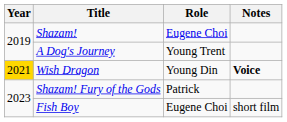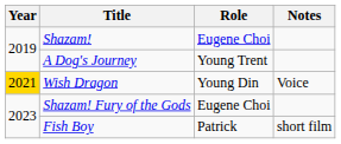Wish Dragon | Notes: bold -> normal
Shazam! Fury of the Gods | Role: Patrick -> Eugene Choi
Fish Boy | Role: Eugene Choi -> Patrick
